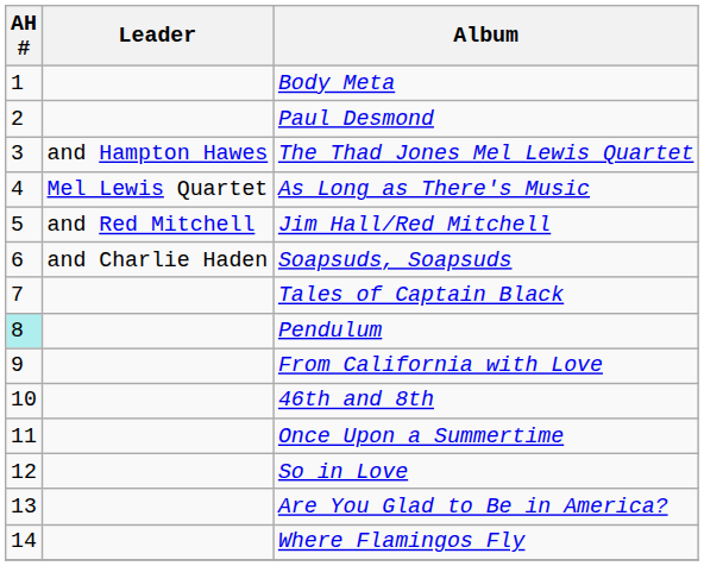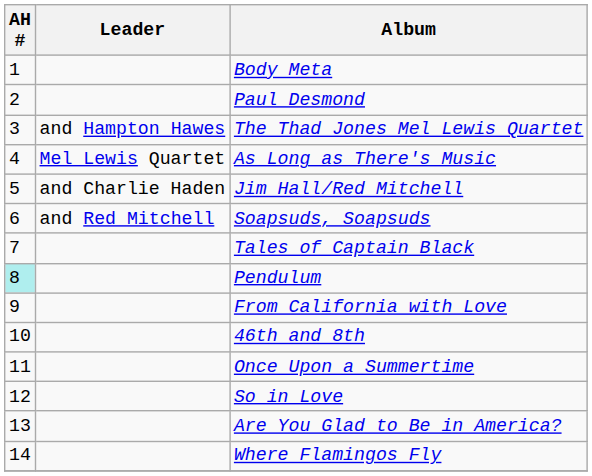Jim Hall/Red Mitchell | Leader: and Red Mitchell -> and Charlie Haden
Soapsuds, Soapsuds | Leader: and Charlie Haden -> and Red Mitchell
